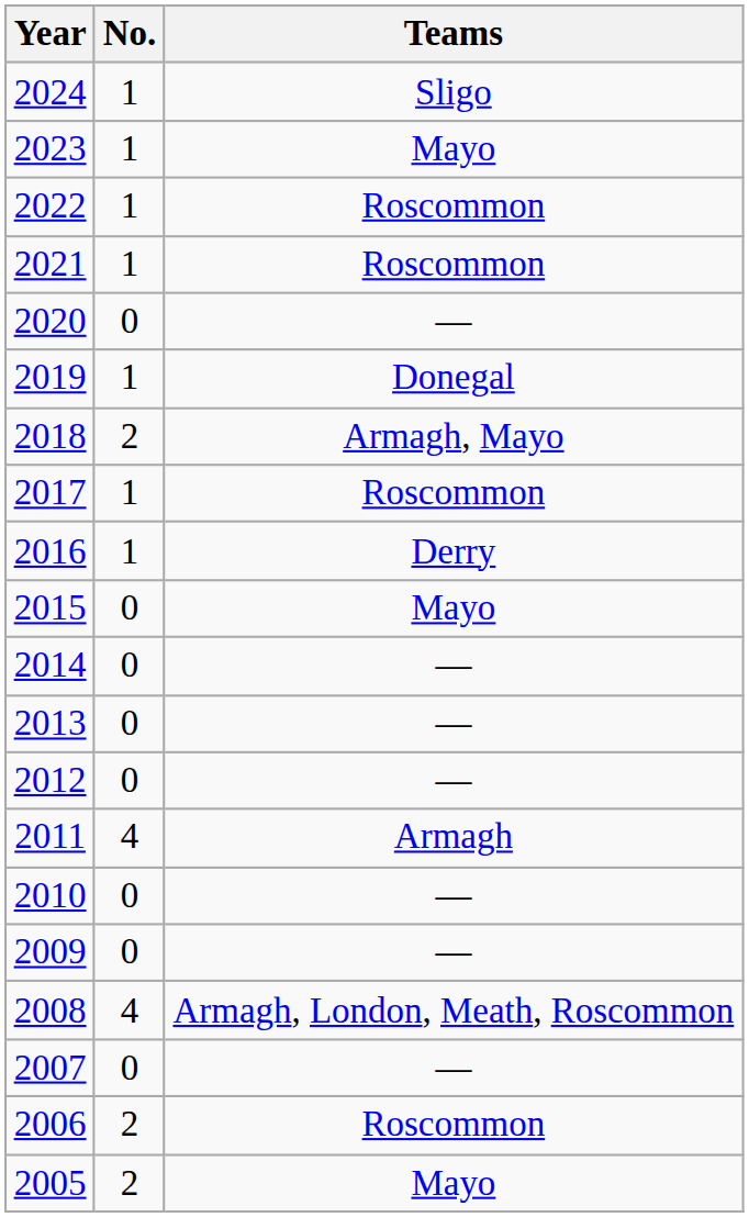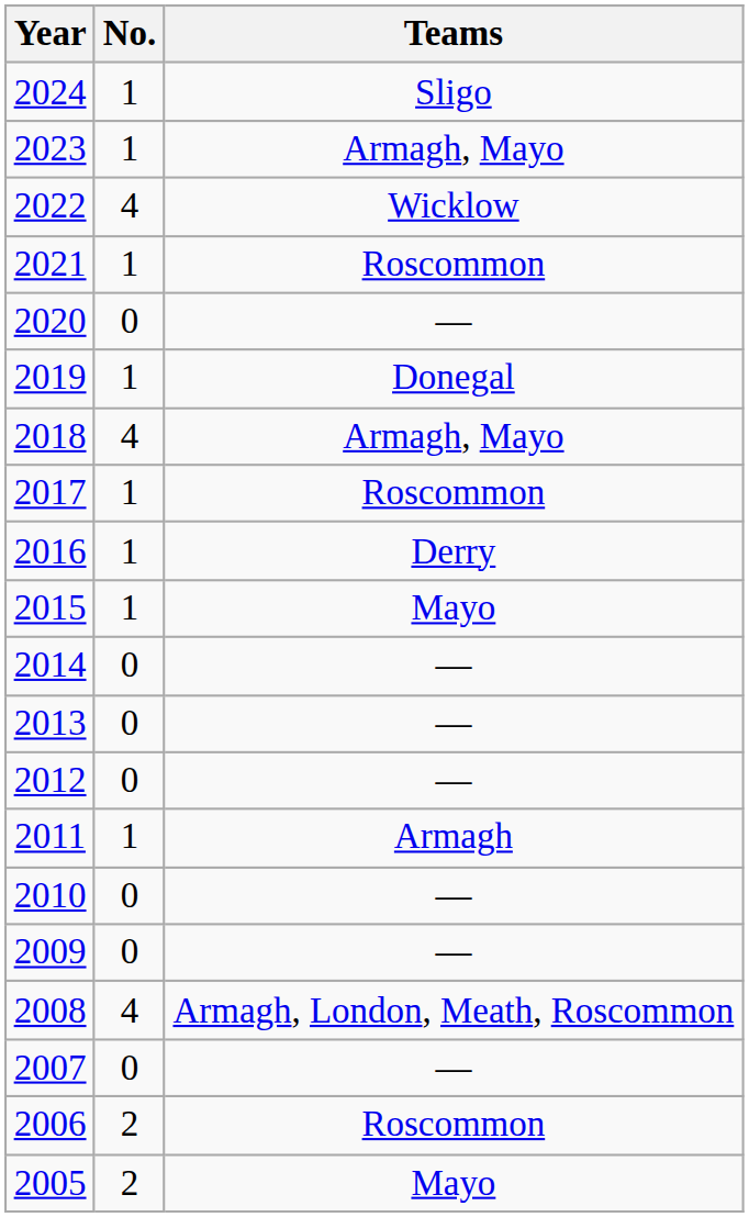2023 | Teams: Mayo -> Armagh, Mayo
2022 | No.: 1 -> 4
2022 | Teams: Roscommon -> Wicklow
2018 | No.: 2 -> 4
2015 | No.: 0 -> 1
2011 | No.: 4 -> 1
